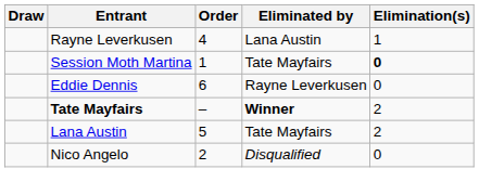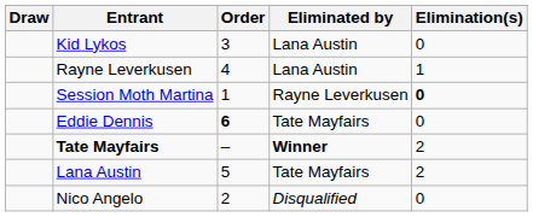+ row: Kid Lykos | 3 | Lana Austin | 0
Session Moth Martina | Eliminated by: Tate Mayfairs -> Rayne Leverkusen
Eddie Dennis | Order: normal -> bold
Eddie Dennis | Eliminated by: Rayne Leverkusen -> Tate Mayfairs
